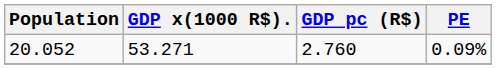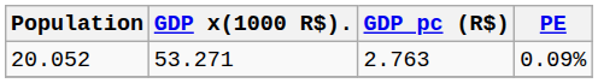20.052 | GDP pc (R$): 2.760 -> 2.763
